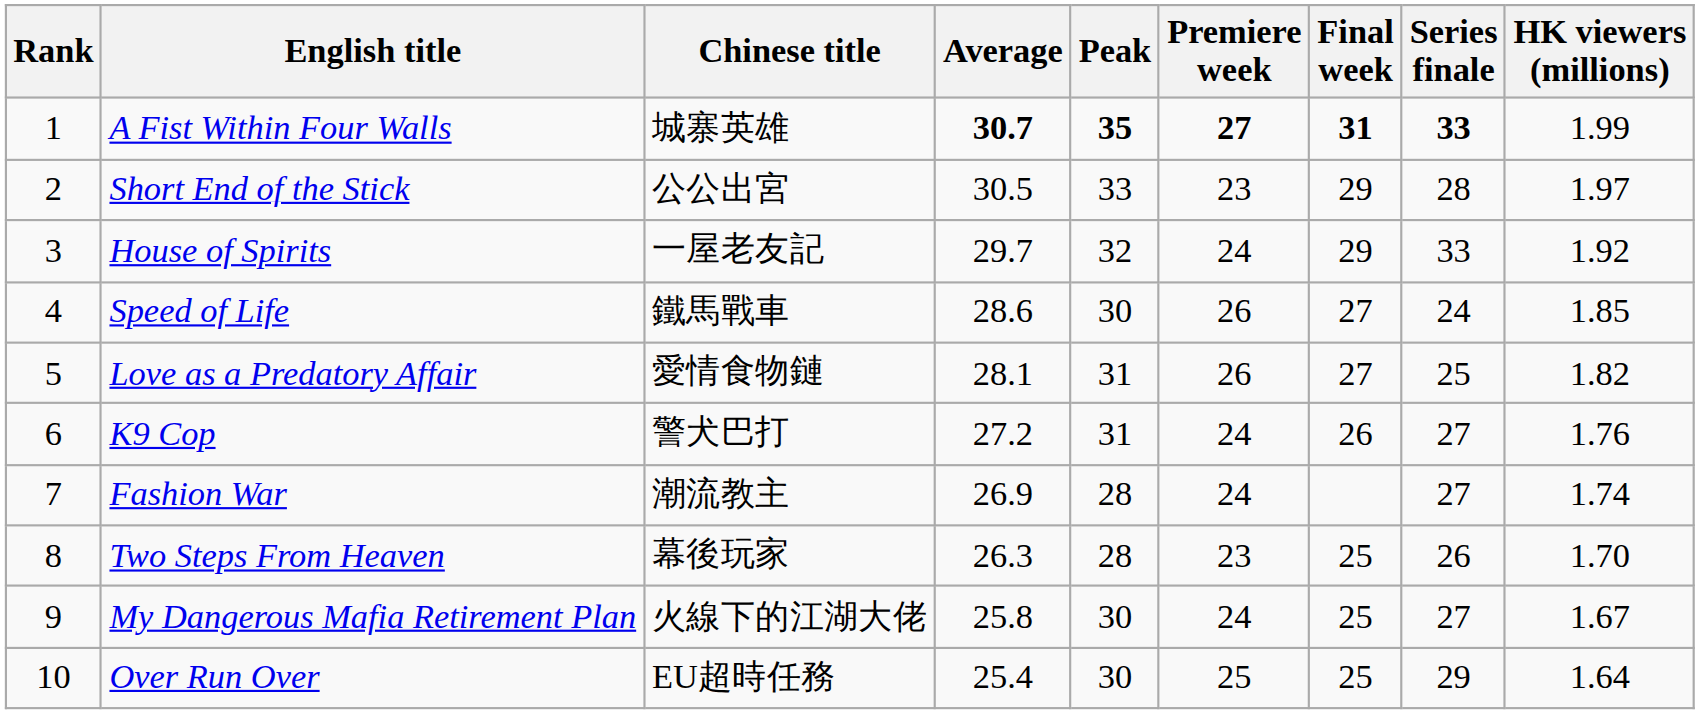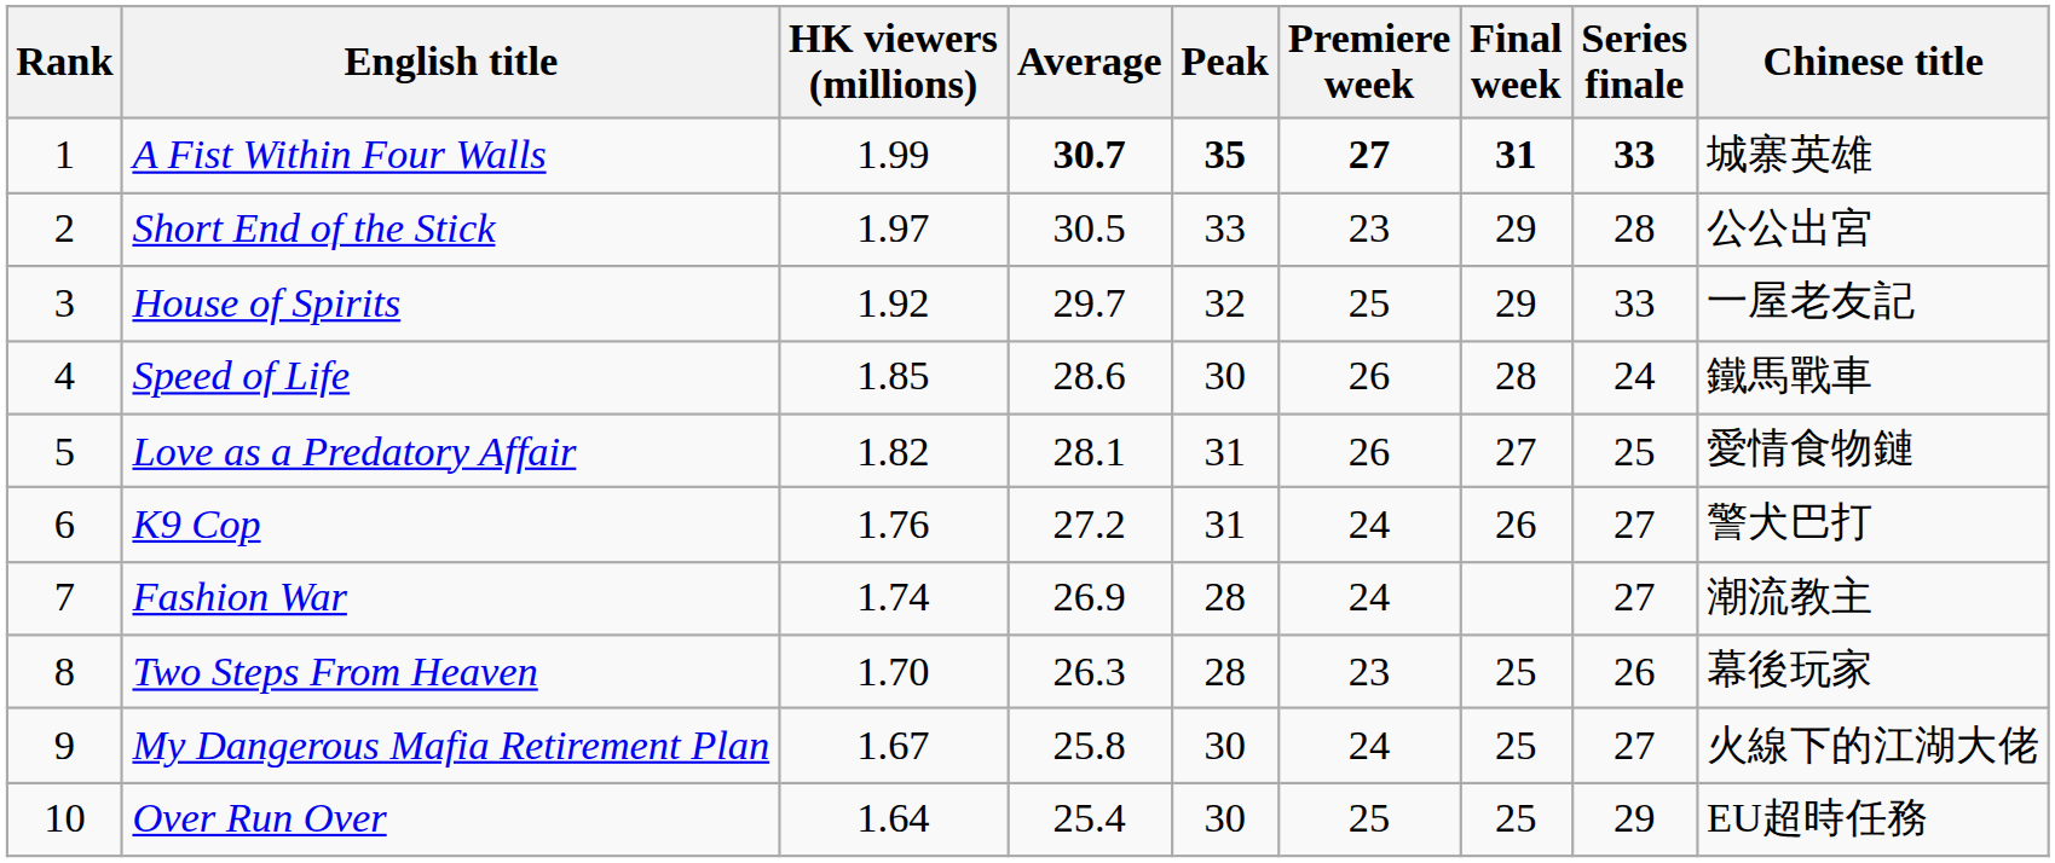columns swapped: Chinese title <-> HK viewers (millions)
House of Spirits | Premiere week: 24 -> 25
Speed of Life | Final week: 27 -> 28
